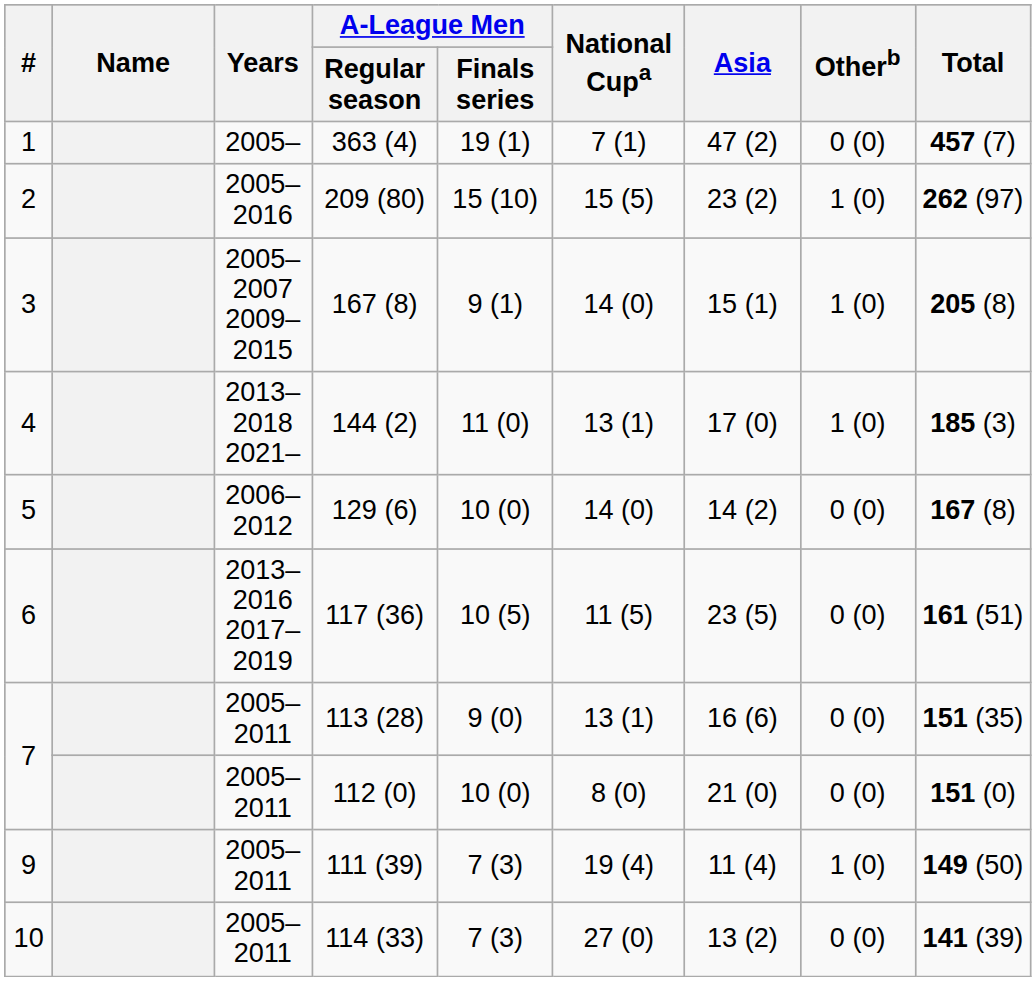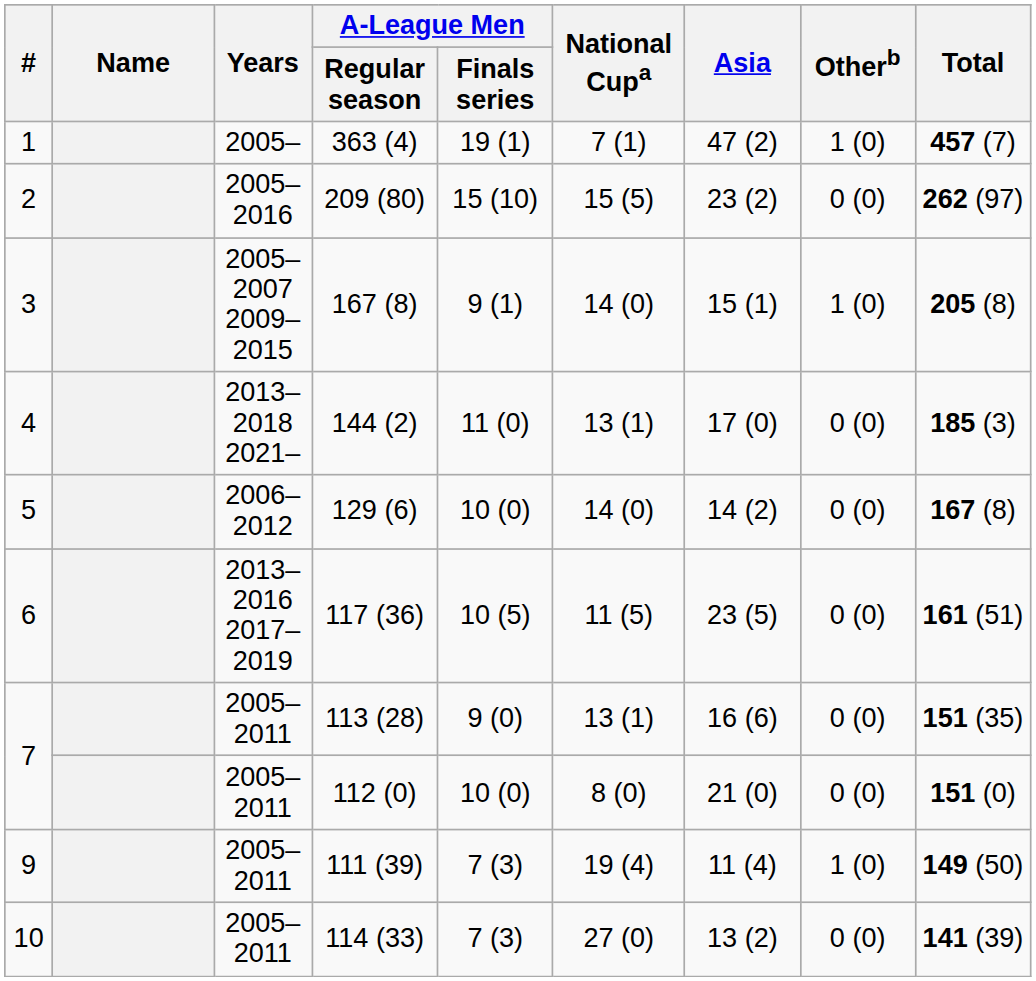363 (4) | Otherb: 0 (0) -> 1 (0)
209 (80) | Otherb: 1 (0) -> 0 (0)
144 (2) | Otherb: 1 (0) -> 0 (0)
